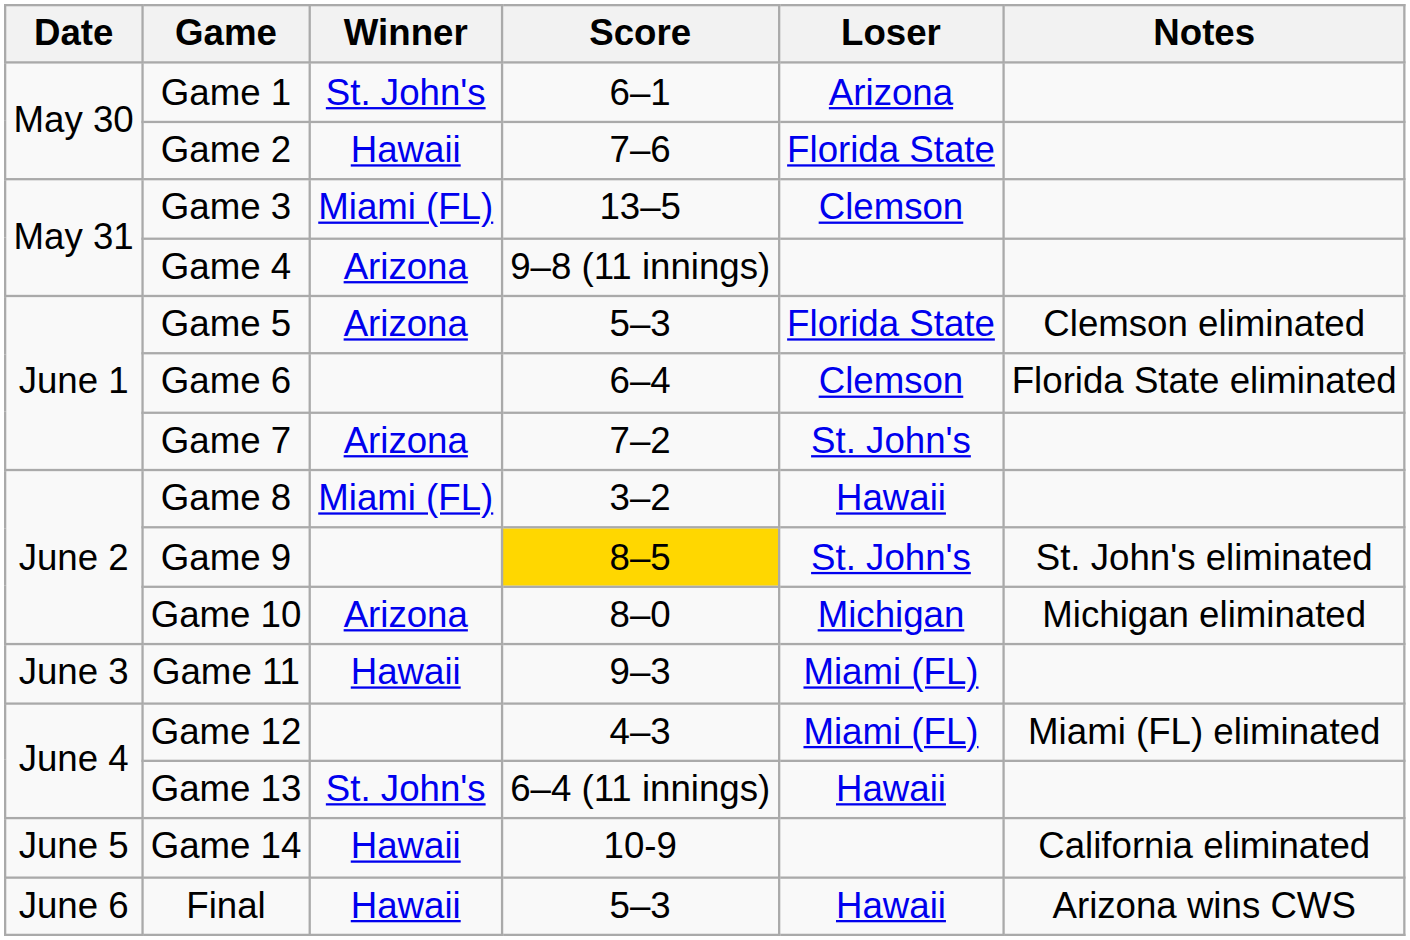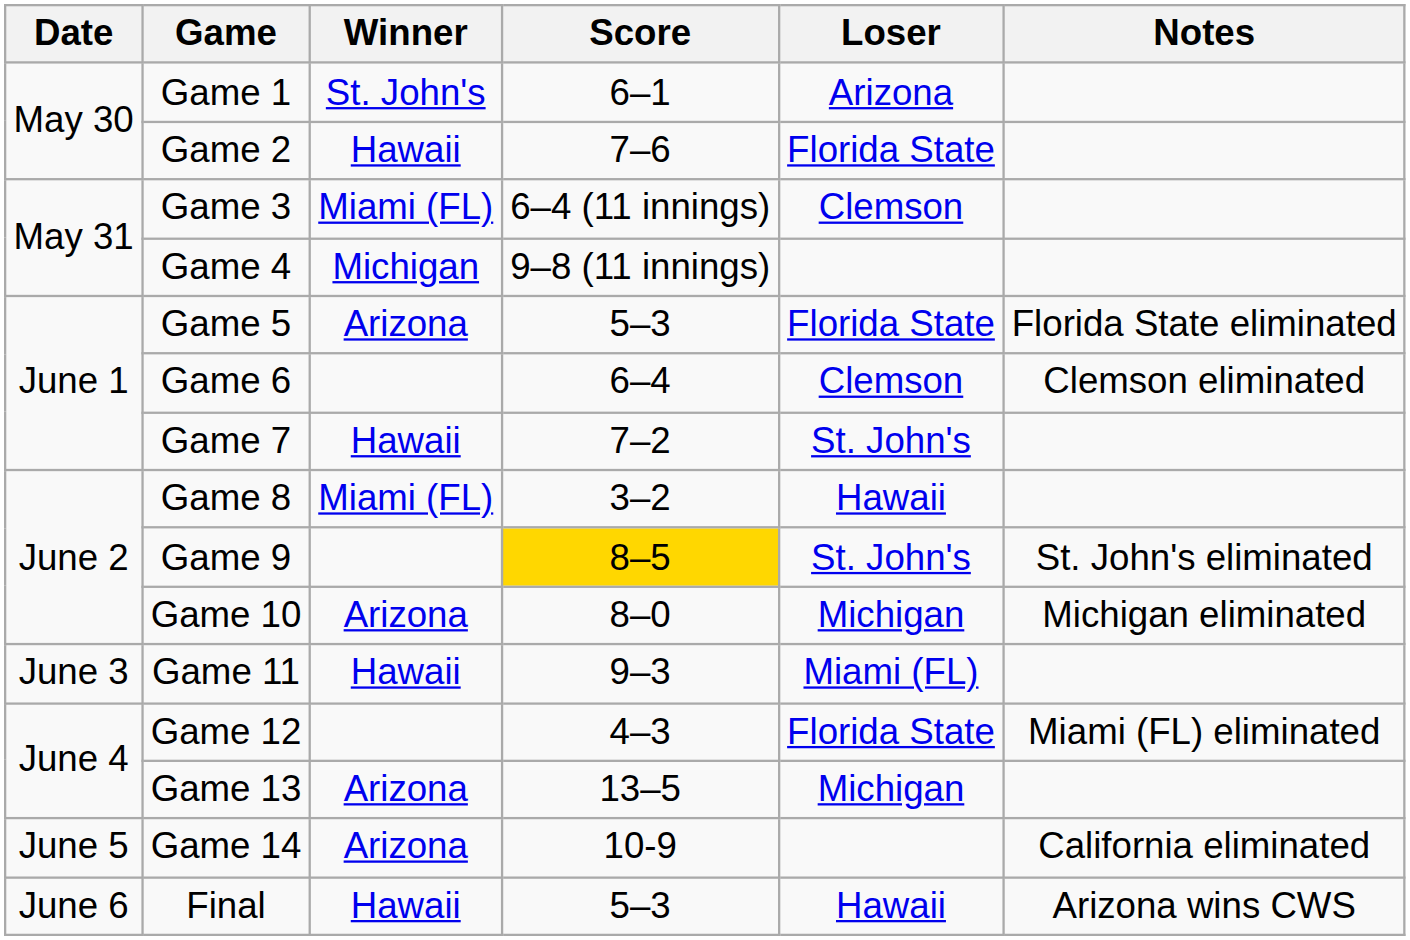Game 3 | Score: 13–5 -> 6–4 (11 innings)
Game 4 | Winner: Arizona -> Michigan
Game 5 | Notes: Clemson eliminated -> Florida State eliminated
Game 6 | Notes: Florida State eliminated -> Clemson eliminated
Game 7 | Winner: Arizona -> Hawaii
Game 12 | Loser: Miami (FL) -> Florida State
Game 13 | Winner: St. John's -> Arizona
Game 13 | Score: 6–4 (11 innings) -> 13–5
Game 13 | Loser: Hawaii -> Michigan
Game 14 | Winner: Hawaii -> Arizona
